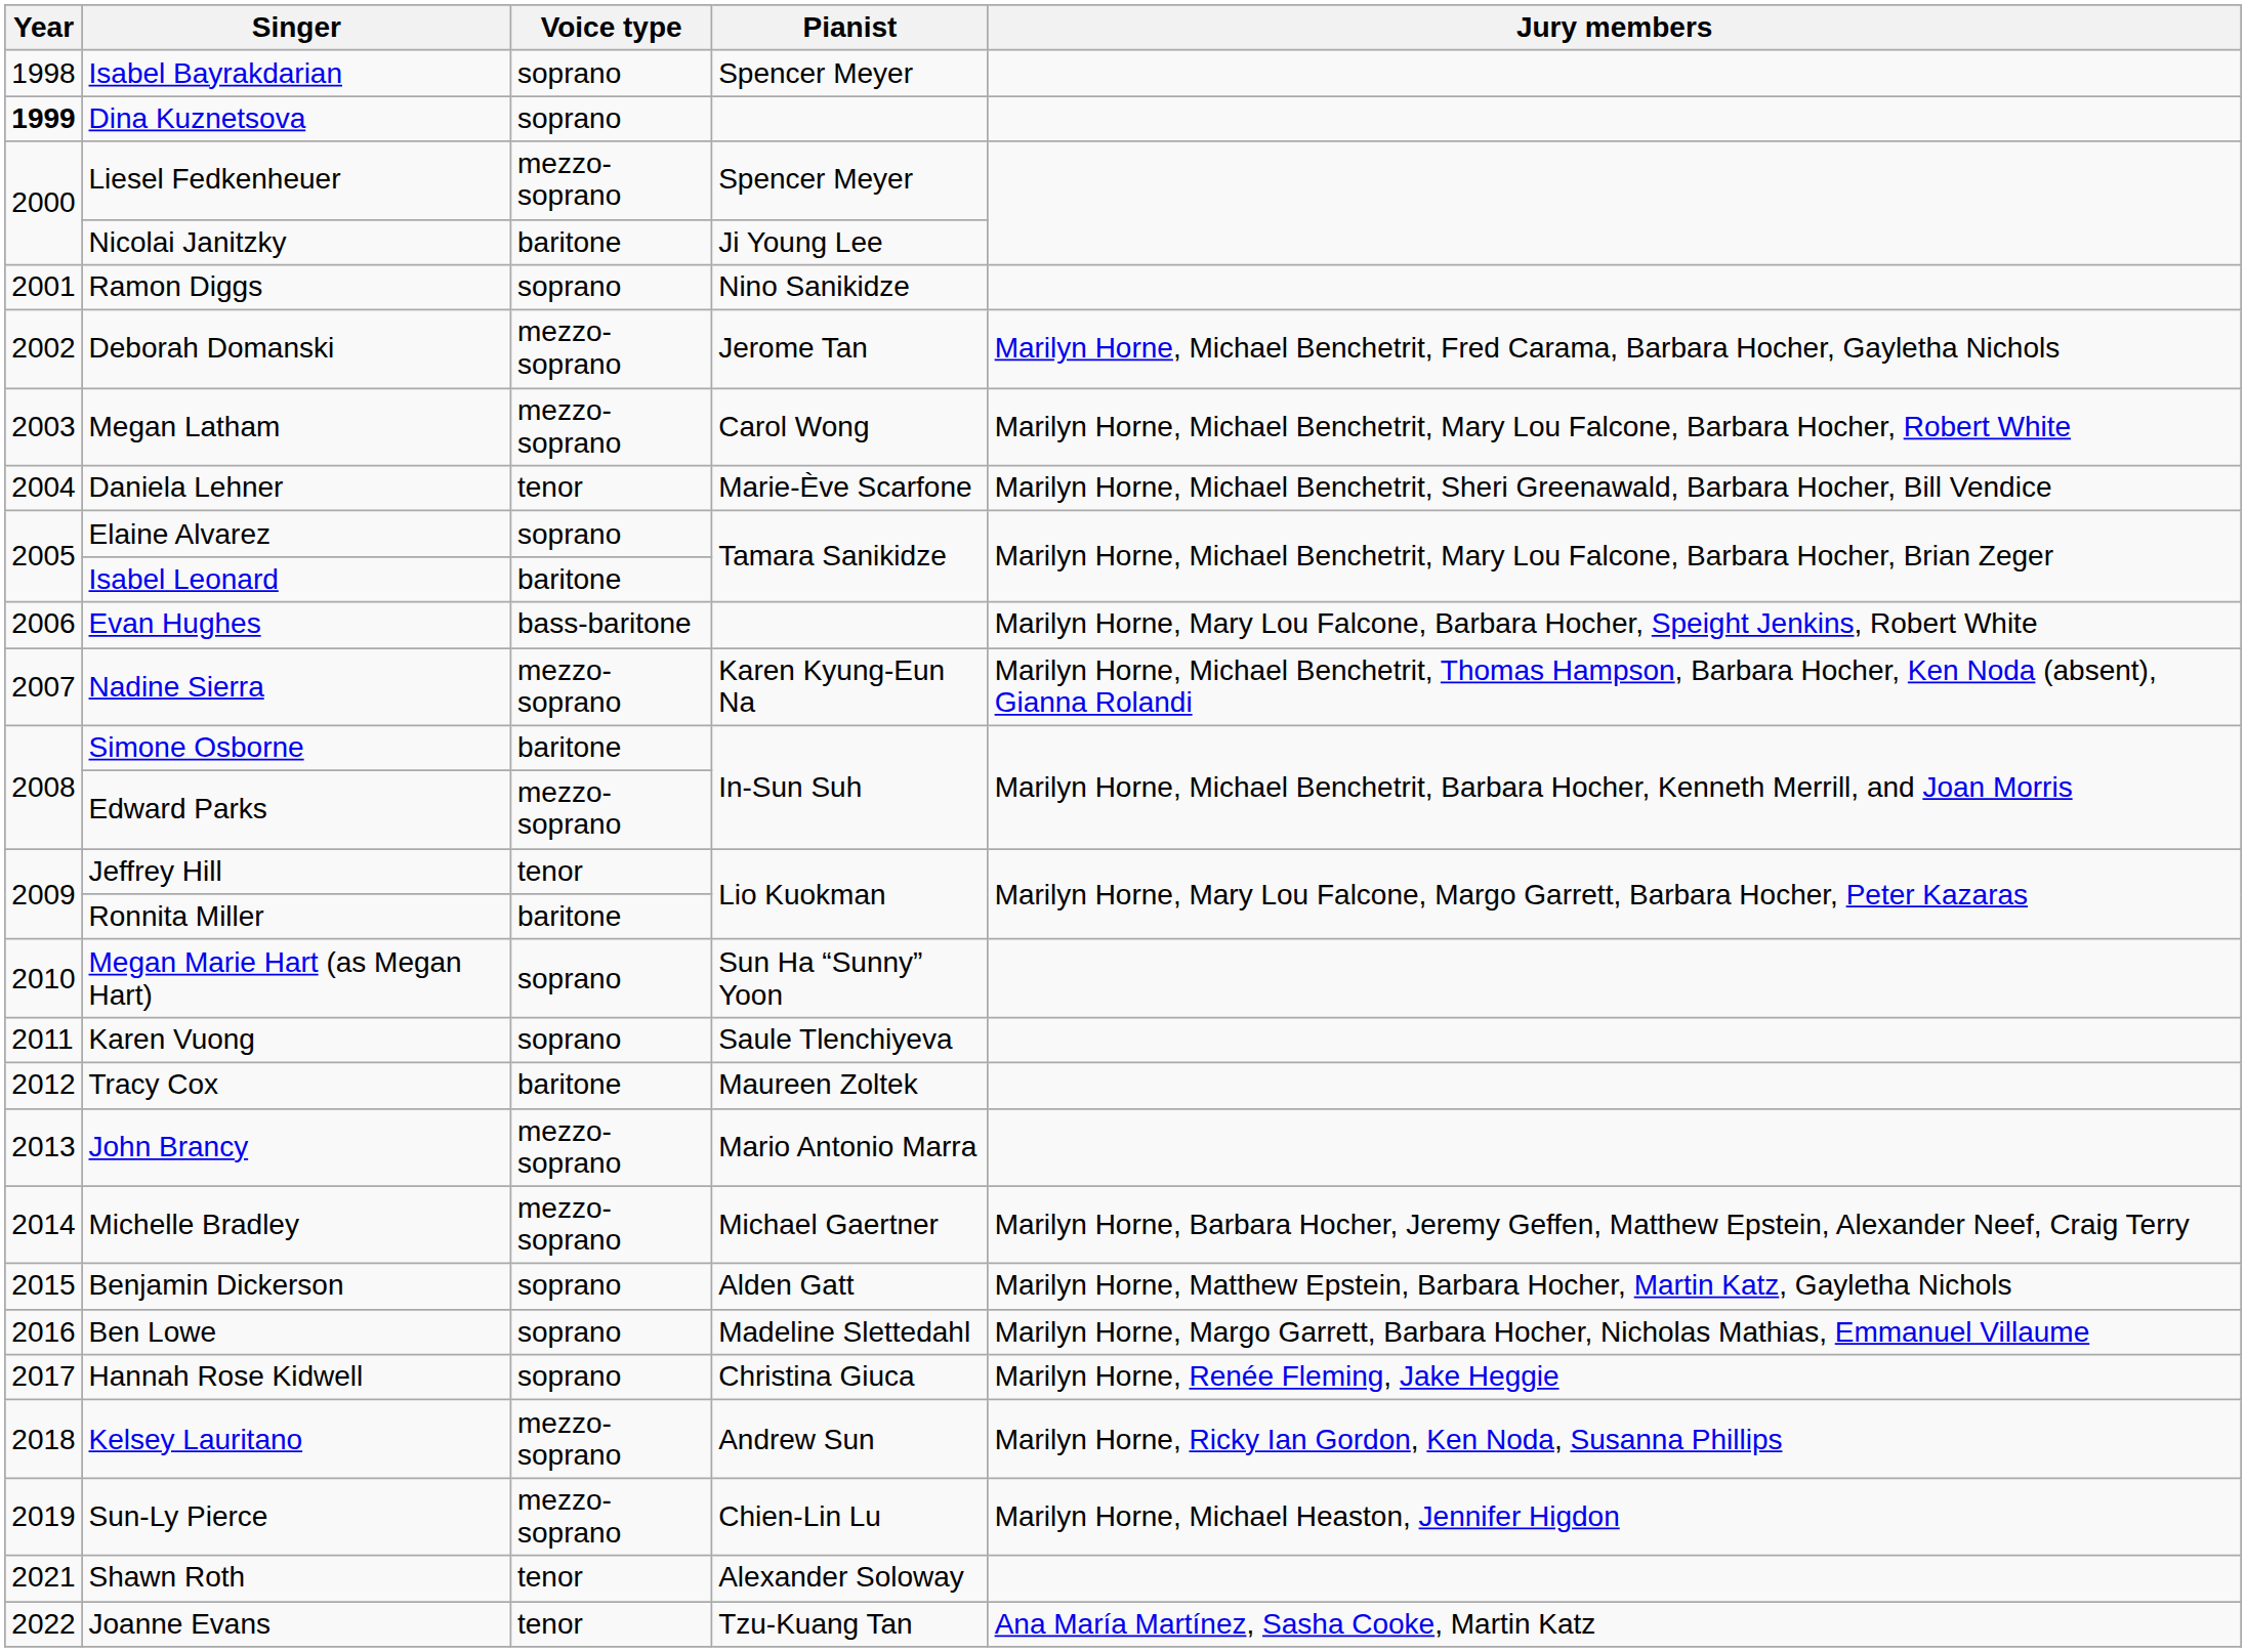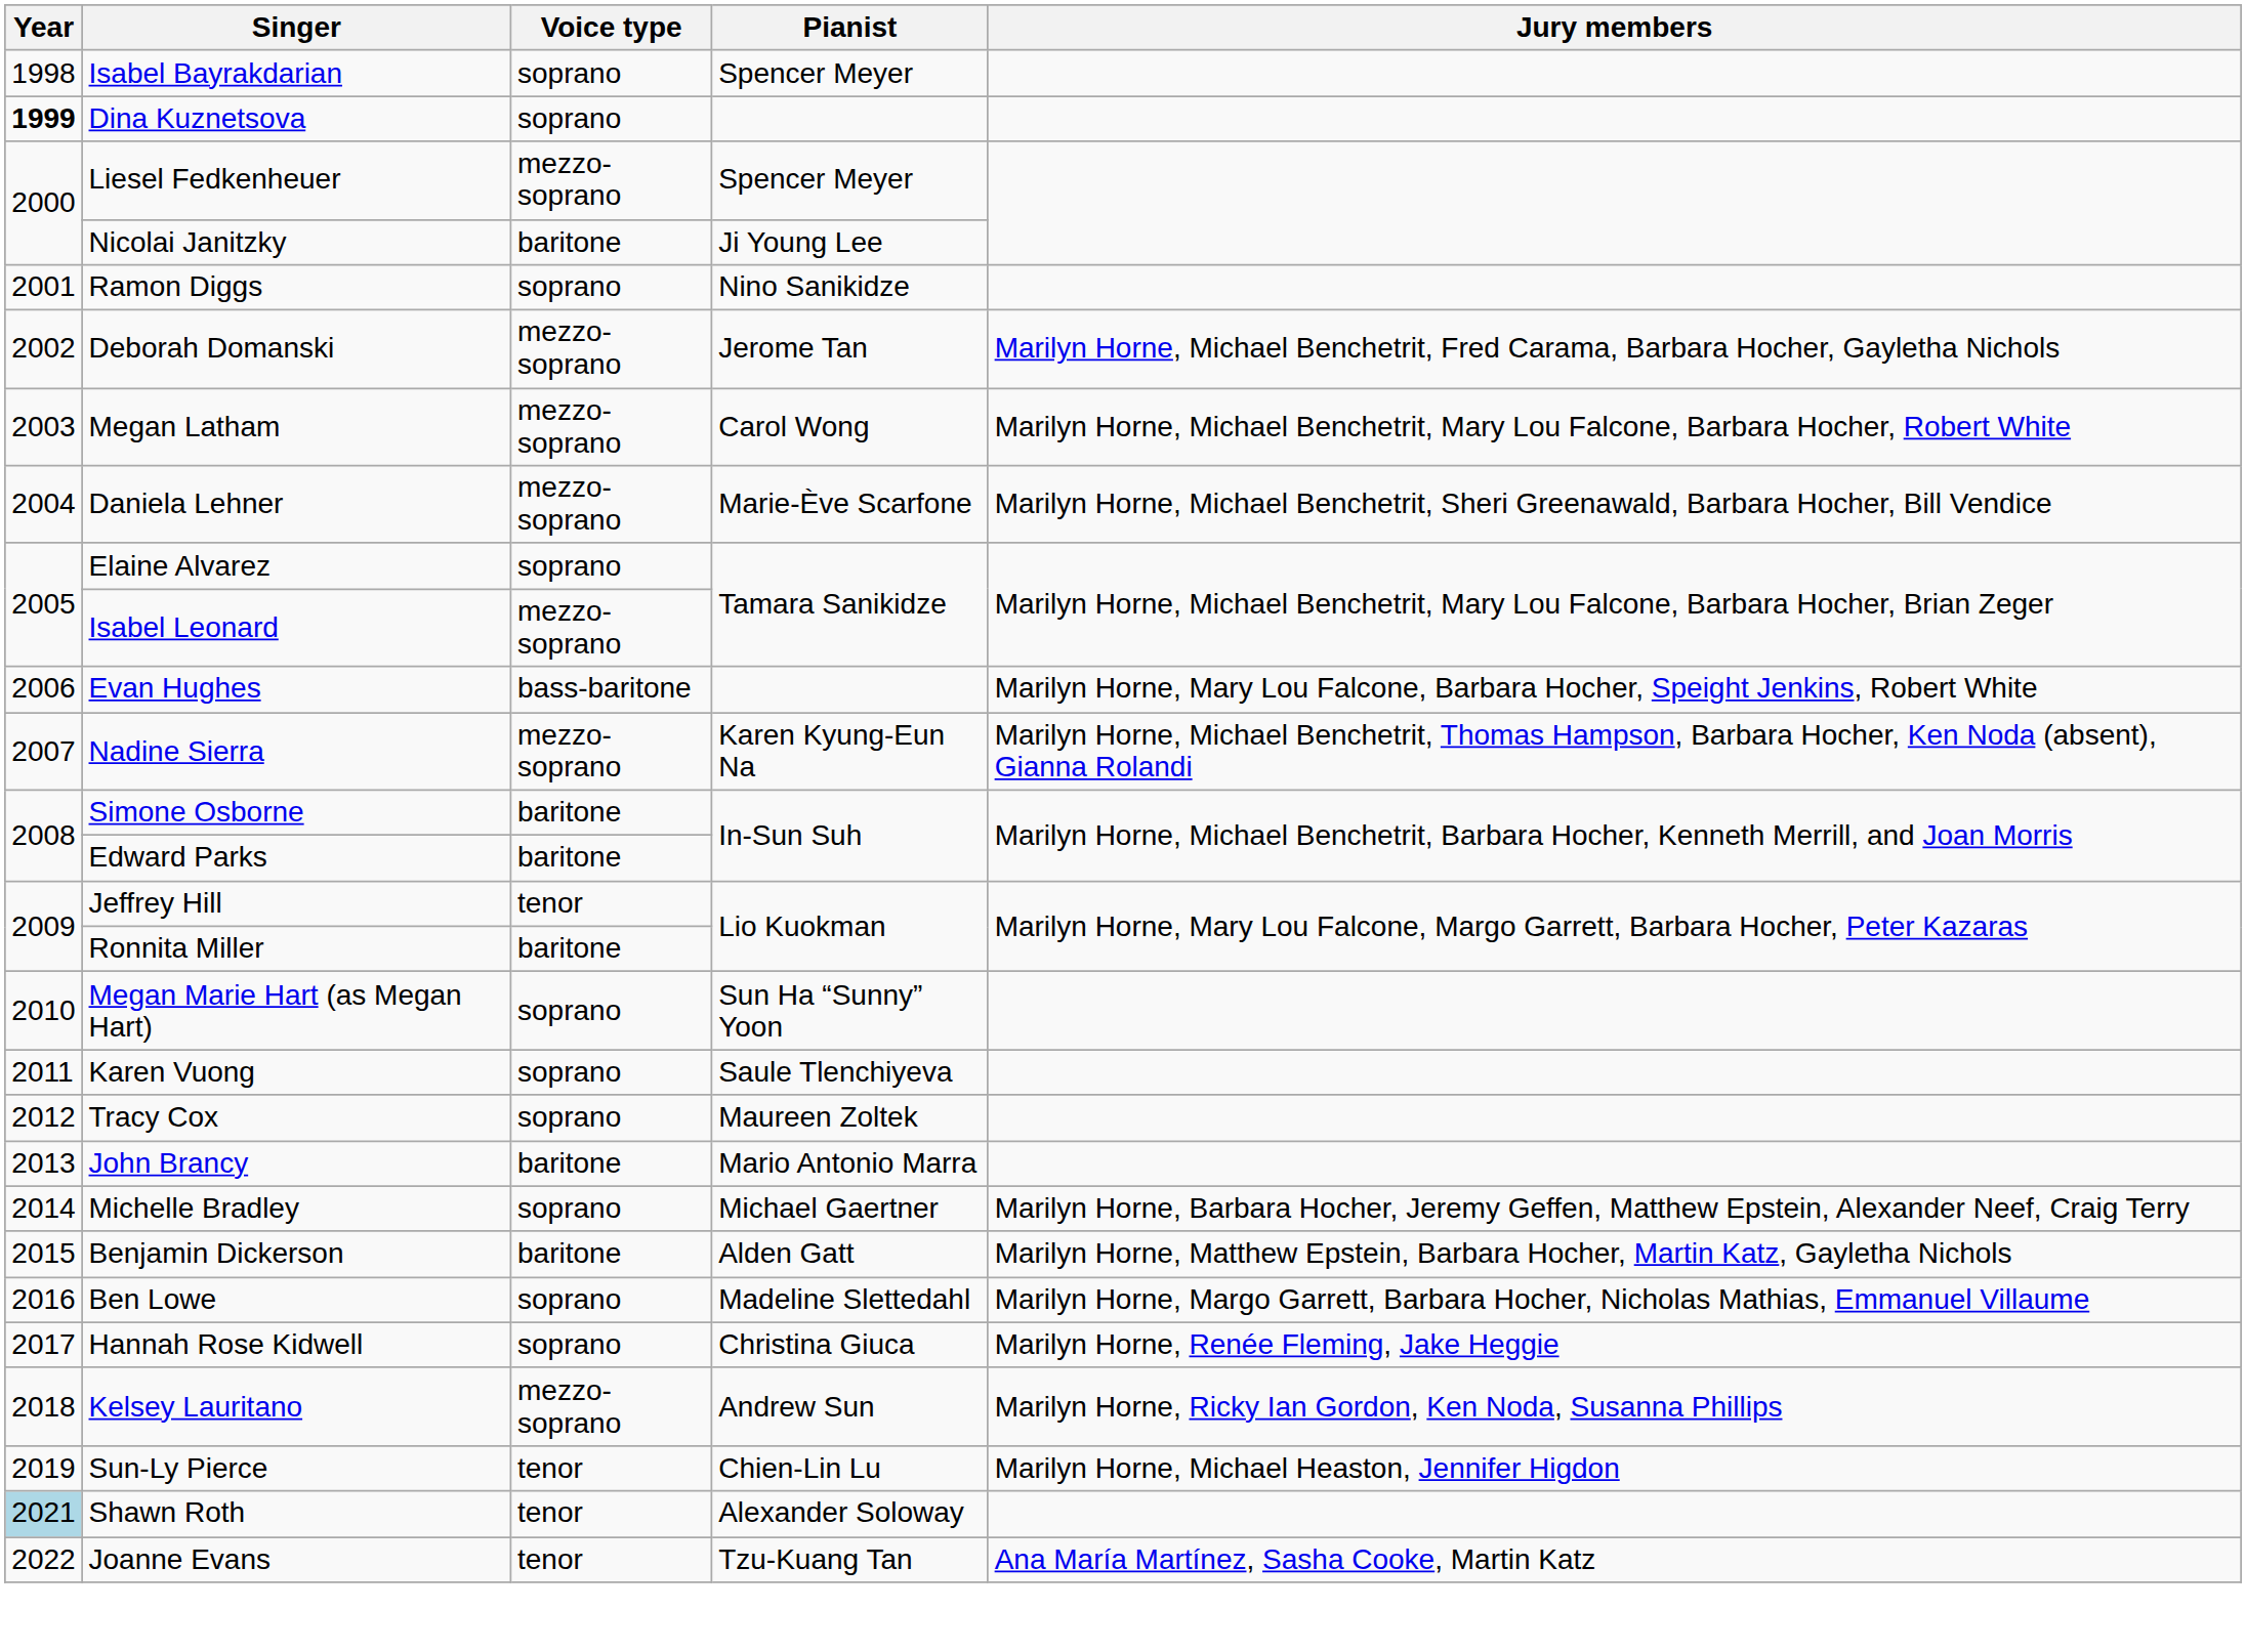Daniela Lehner | Voice type: tenor -> mezzo-soprano
Isabel Leonard | Voice type: baritone -> mezzo-soprano
Edward Parks | Voice type: mezzo-soprano -> baritone
Tracy Cox | Voice type: baritone -> soprano
John Brancy | Voice type: mezzo-soprano -> baritone
Michelle Bradley | Voice type: mezzo-soprano -> soprano
Benjamin Dickerson | Voice type: soprano -> baritone
Sun-Ly Pierce | Voice type: mezzo-soprano -> tenor
Shawn Roth | Year: no background -> lightblue background
